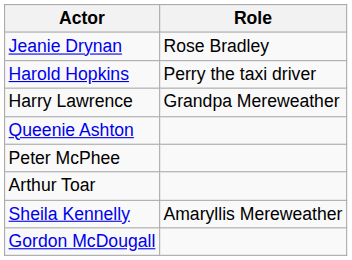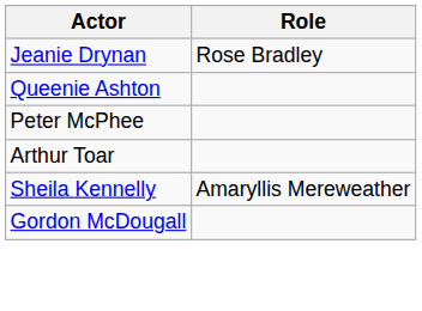- row: Harold Hopkins | Perry the taxi driver
- row: Harry Lawrence | Grandpa Mereweather
